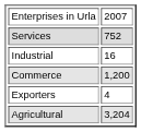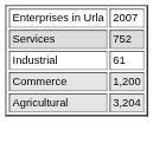Industrial | column 2: 16 -> 61
- row: Exporters | 4
